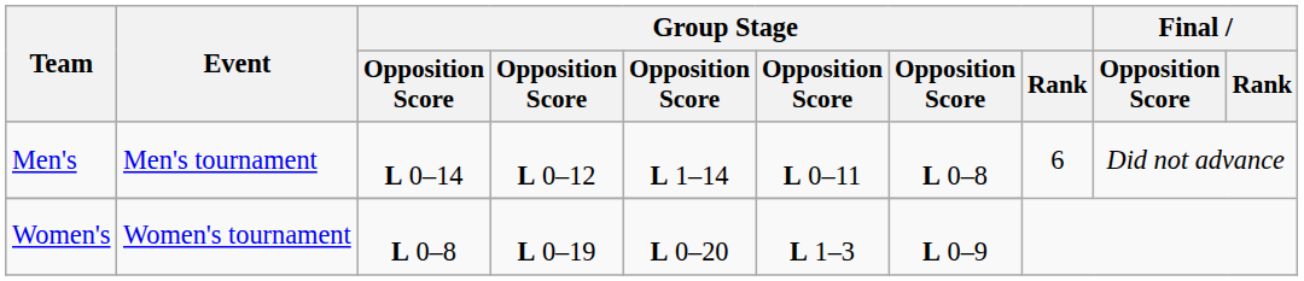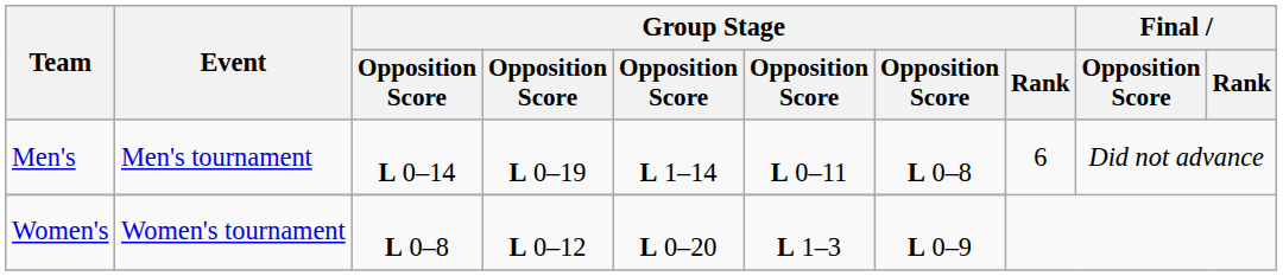Men's | column 4: L 0–12 -> L 0–19
Women's | column 4: L 0–19 -> L 0–12
